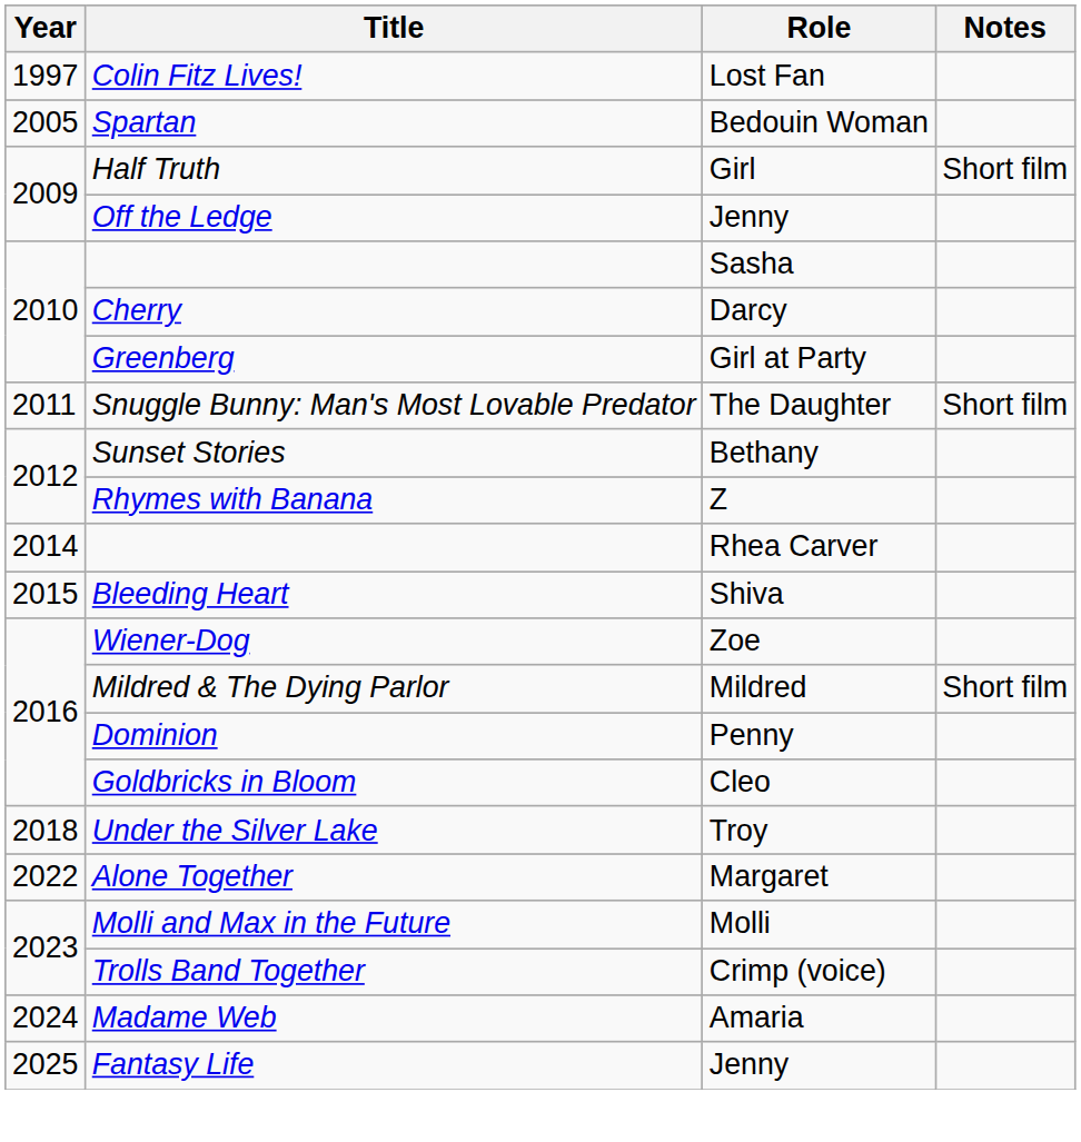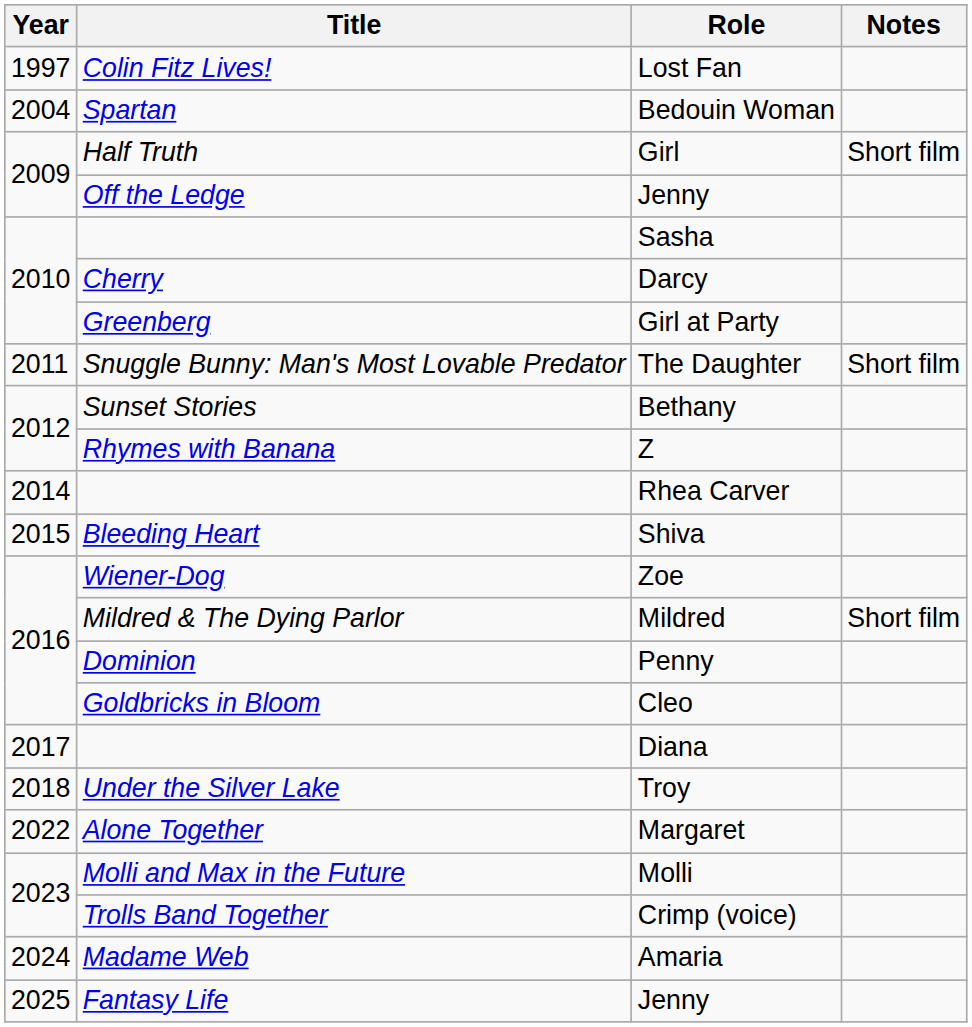Bedouin Woman | Year: 2005 -> 2004
+ row: 2017 | Diana
